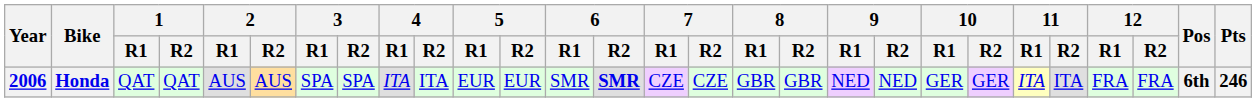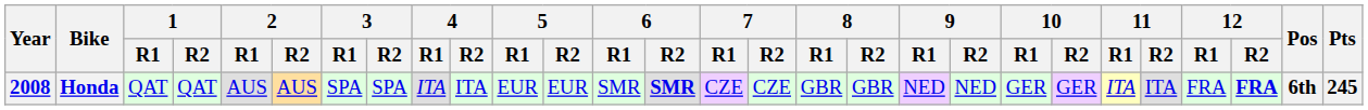Honda | Year: 2006 -> 2008
Honda | 12 / R2: normal -> bold
Honda | Pts: 246 -> 245
